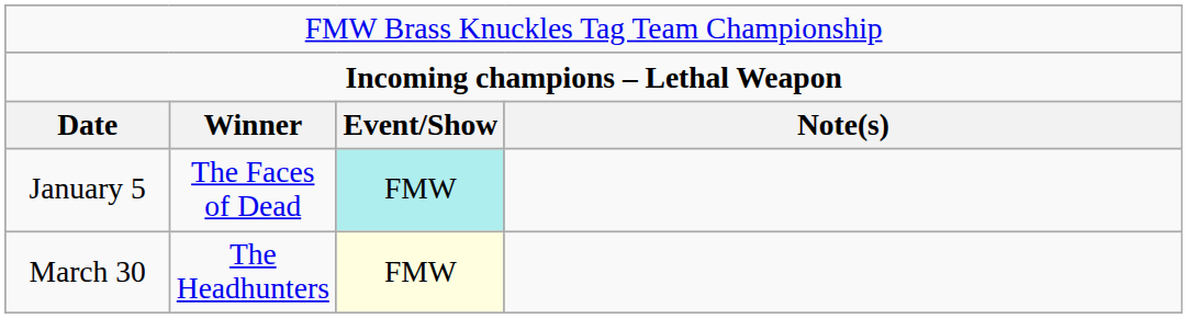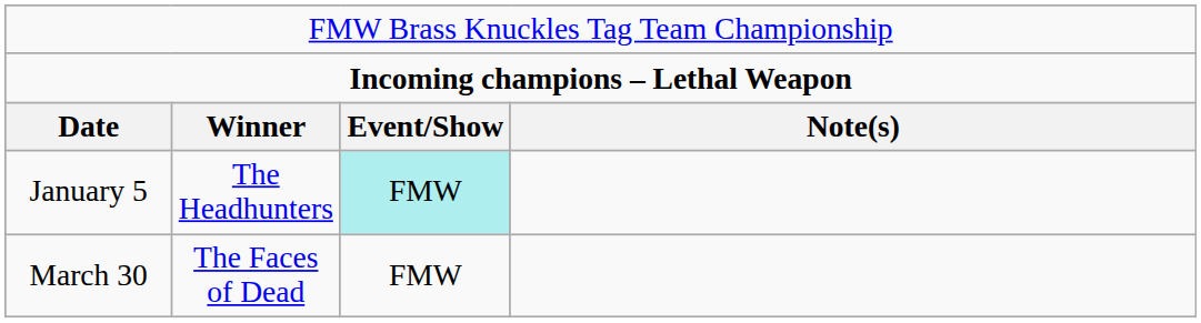January 5 | column 2: The Faces of Dead -> The Headhunters
March 30 | column 2: The Headhunters -> The Faces of Dead
March 30 | column 3: lightyellow background -> no background
